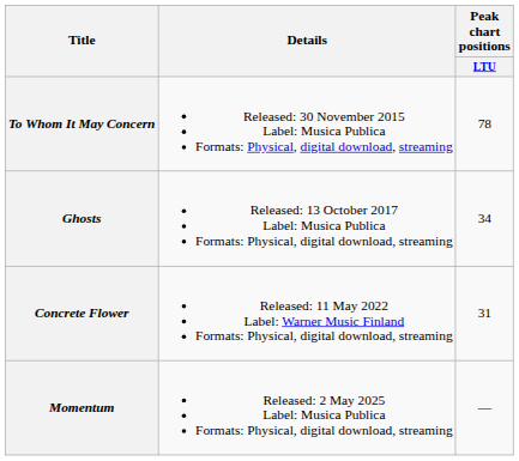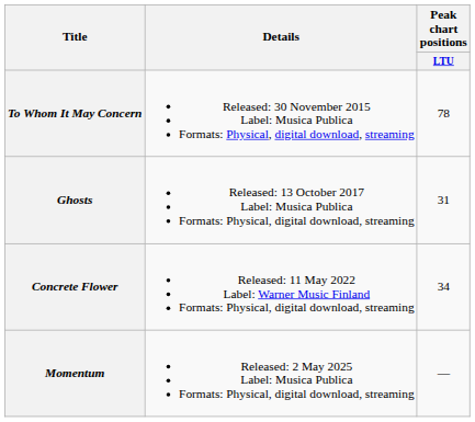Ghosts | Peak chart positions / LTU: 34 -> 31
Concrete Flower | Peak chart positions / LTU: 31 -> 34
